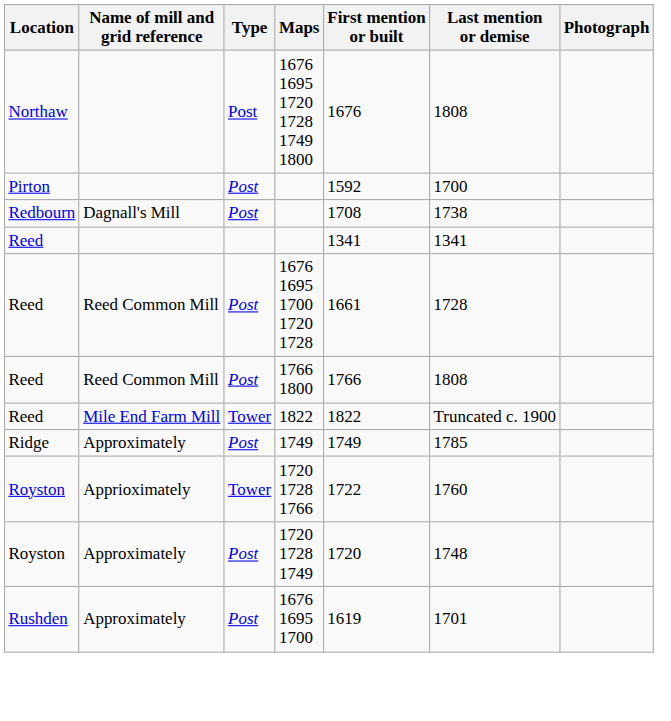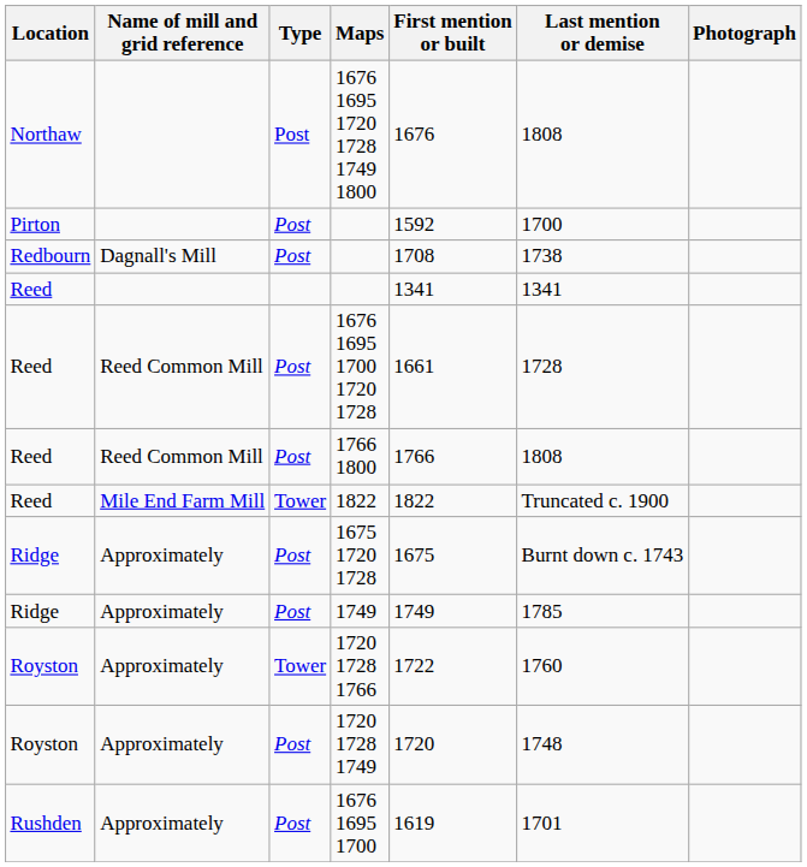+ row: Ridge | Approximately | Post | 1675 1720 1728 | 1675 | Burnt down c. 1743
1720 1728 1766 | Name of mill and grid reference: Apprioximately -> Approximately
